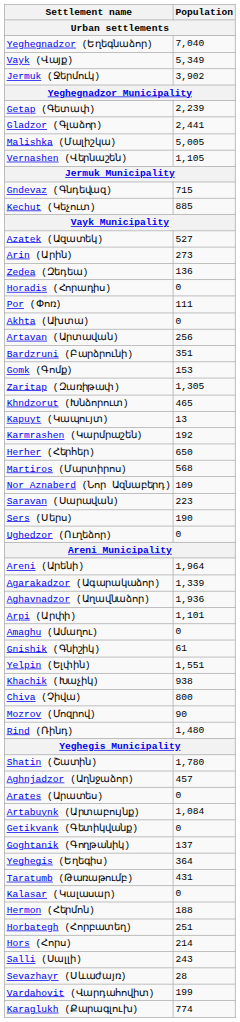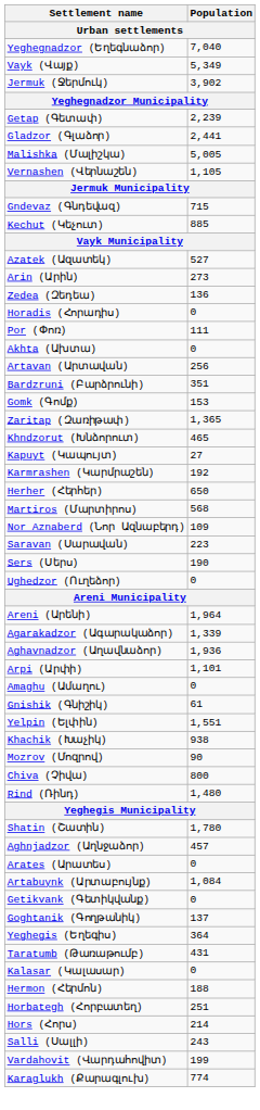Zaritap (Զառիթափ) | Population: 1,305 -> 1,365
Kapuyt (Կապույտ) | Population: 13 -> 27
rows swapped: Mozrov (Մոզրով) <-> Chiva (Չիվա)
- row: Sevazhayr (Սևաժայռ) | 28
